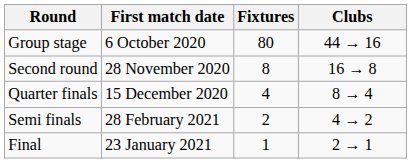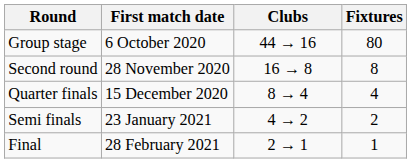columns swapped: Fixtures <-> Clubs
Semi finals | First match date: 28 February 2021 -> 23 January 2021
Final | First match date: 23 January 2021 -> 28 February 2021
